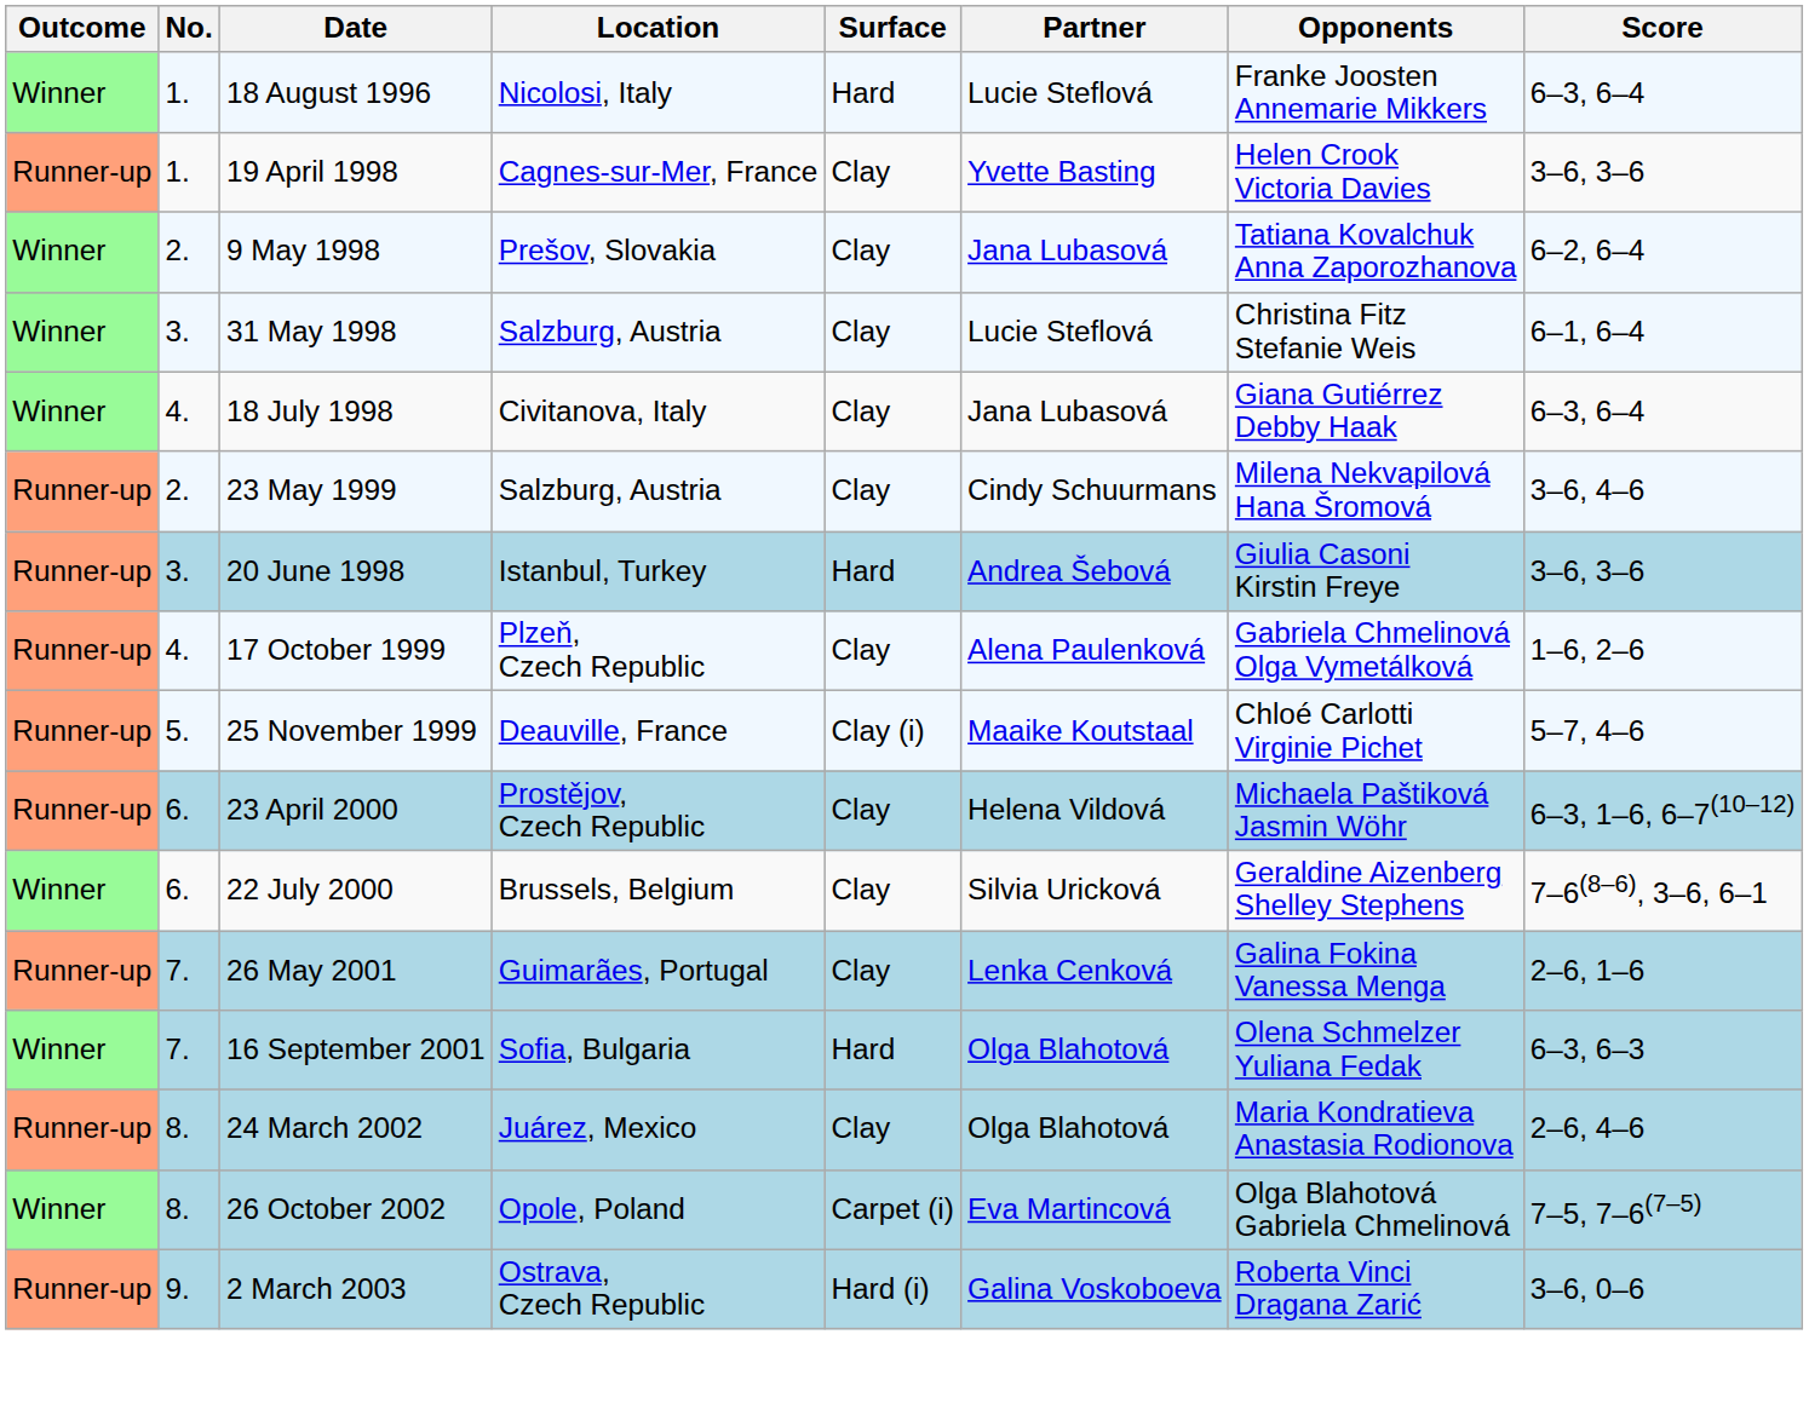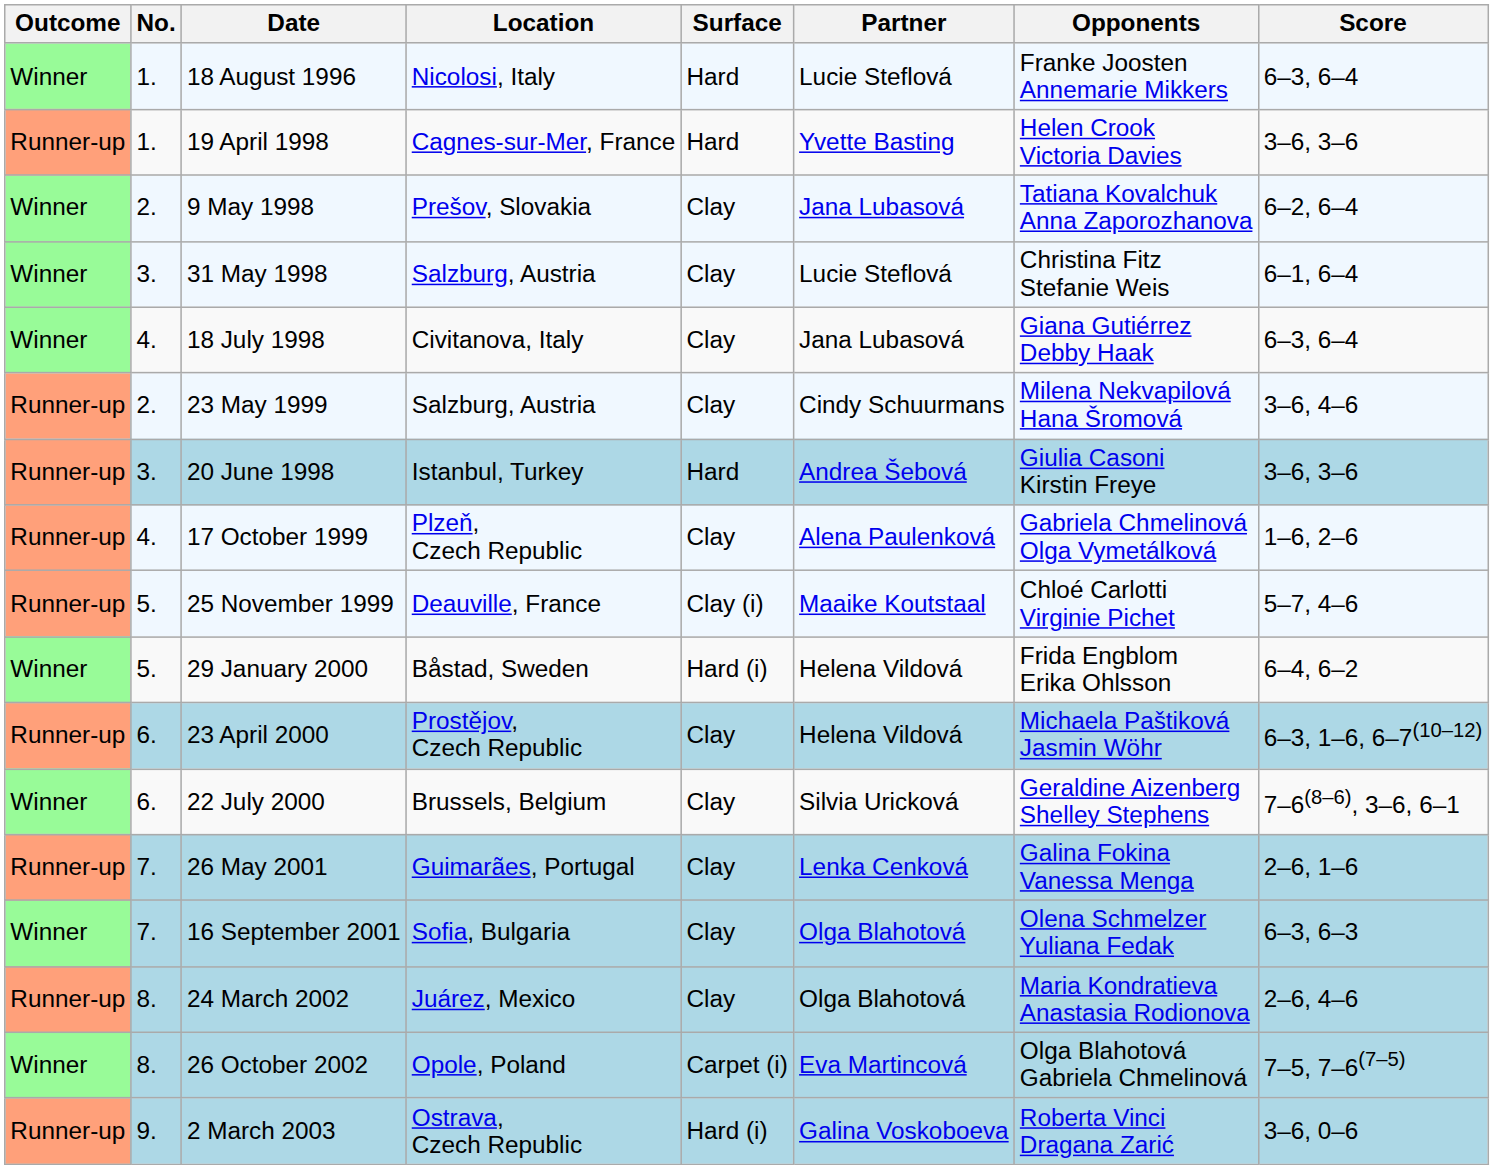19 April 1998 | Surface: Clay -> Hard
+ row: Winner | 5. | 29 January 2000 | Båstad, Sweden | Hard (i) | Helena Vildová | Frida Engblom Erika Ohlsson | 6–4, 6–2
16 September 2001 | Surface: Hard -> Clay
